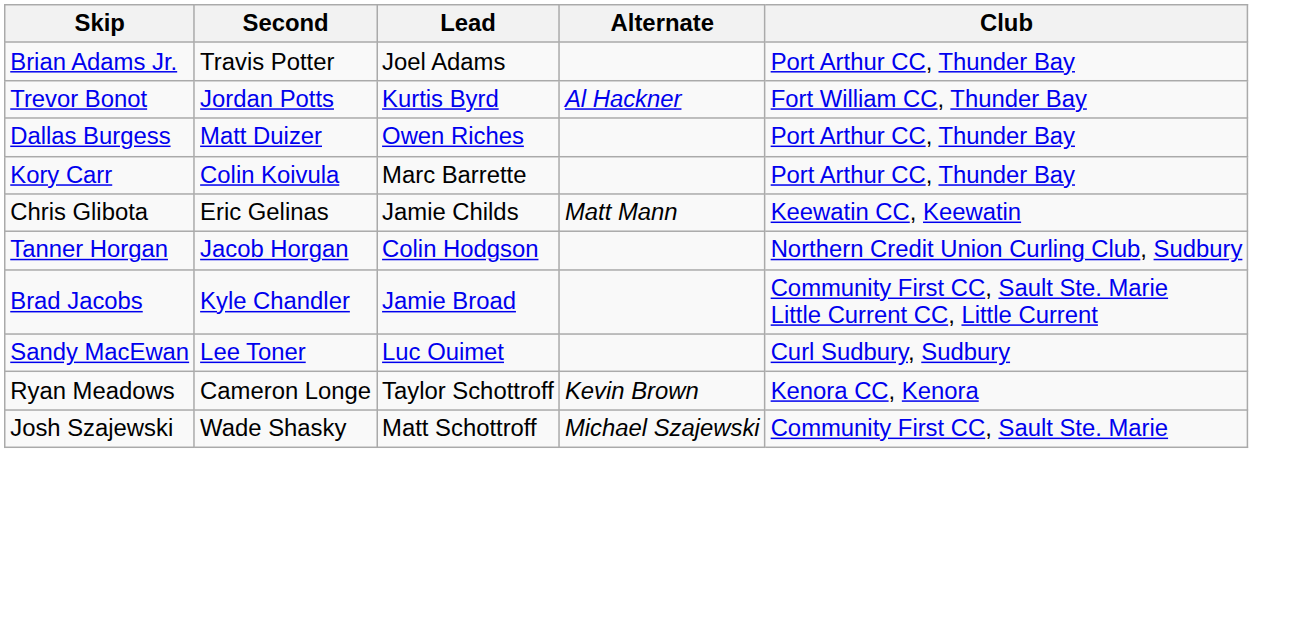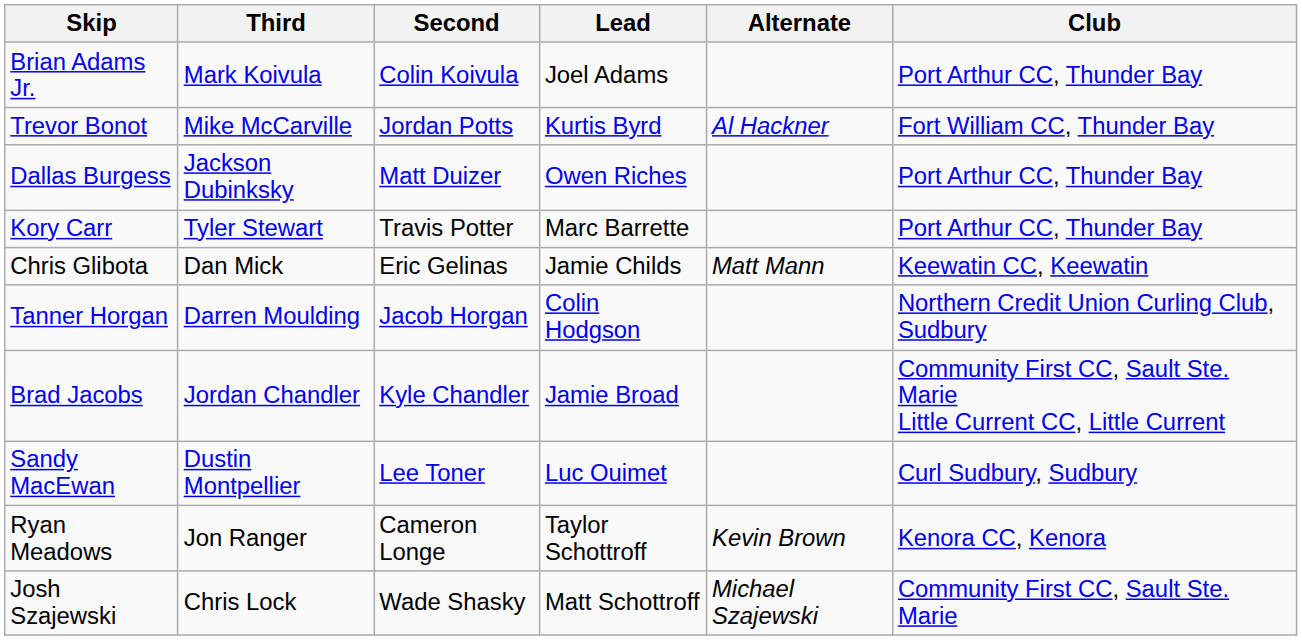+ column: Third | Mark Koivula | Mike McCarville | Jackson Dubinksky | Tyler Stewart | Dan Mick | Darren Moulding | Jordan Chandler | Dustin Montpellier | Jon Ranger | Chris Lock
Brian Adams Jr. | Second: Travis Potter -> Colin Koivula
Kory Carr | Second: Colin Koivula -> Travis Potter
